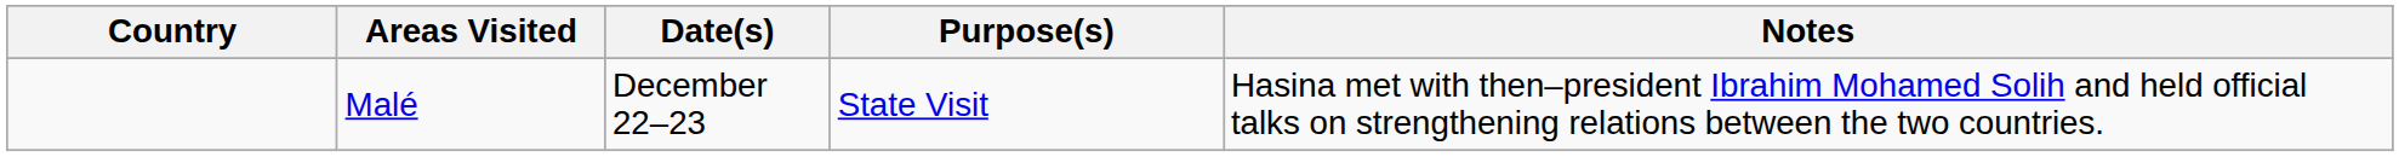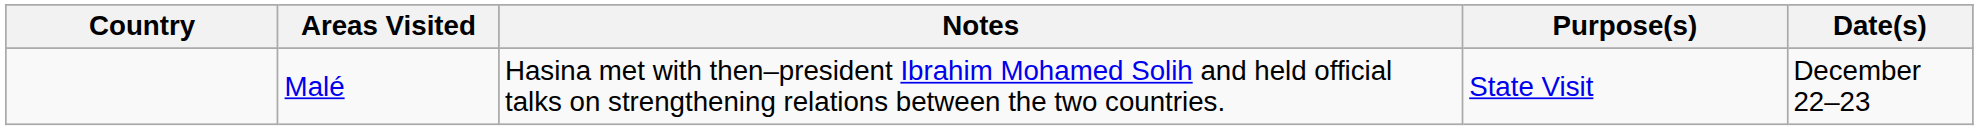columns swapped: Date(s) <-> Notes
